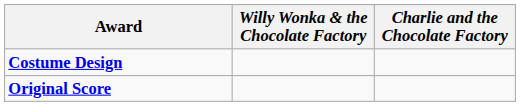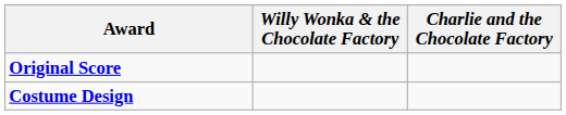rows swapped: Original Score <-> Costume Design
